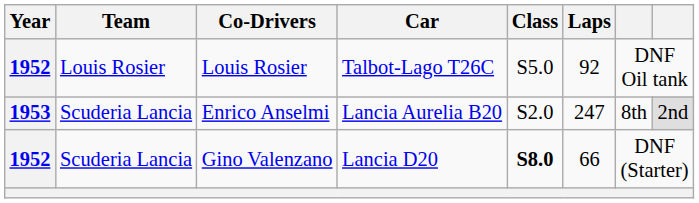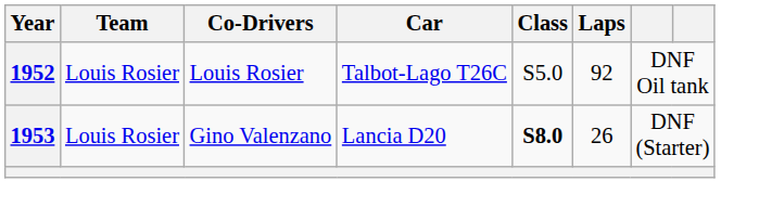- row: 1953 | Scuderia Lancia | Enrico Anselmi | Lancia Aurelia B20 | S2.0 | 247 | 8th | 2nd
Gino Valenzano | Year: 1952 -> 1953
Gino Valenzano | Team: Scuderia Lancia -> Louis Rosier
Gino Valenzano | Laps: 66 -> 26
